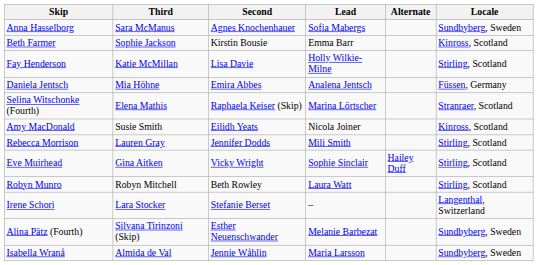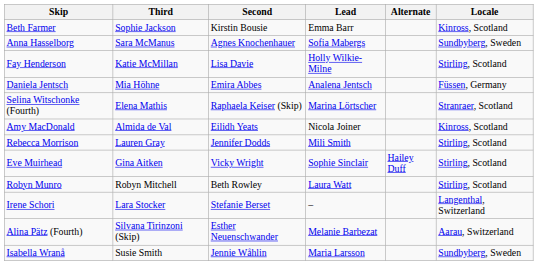rows swapped: Beth Farmer <-> Anna Hasselborg
Amy MacDonald | Third: Susie Smith -> Almida de Val
Alina Pätz (Fourth) | Locale: Sundbyberg, Sweden -> Aarau, Switzerland
Isabella Wranå | Third: Almida de Val -> Susie Smith
